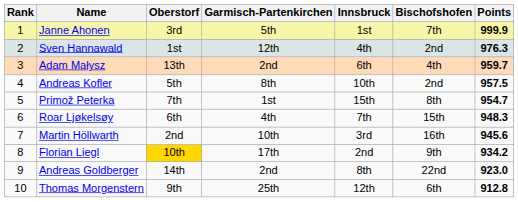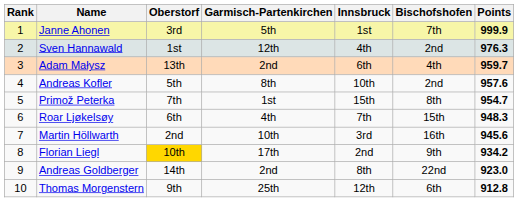Andreas Kofler | Points: 957.5 -> 957.6
